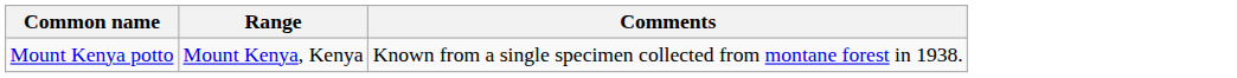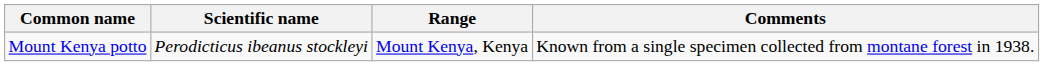+ column: Scientific name | Perodicticus ibeanus stockleyi
